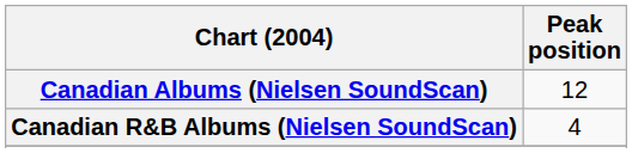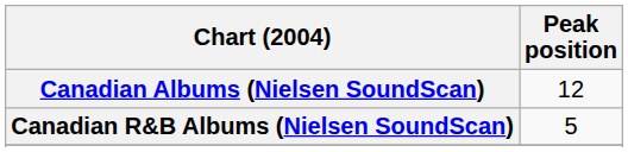Canadian R&B Albums (Nielsen SoundScan) | Peak position: 4 -> 5
